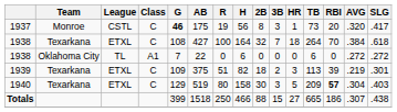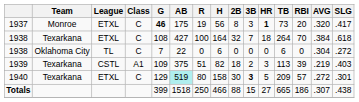1937 | League: CSTL -> ETXL
1937 | HR: normal -> bold
1938 / Oklahoma City | Class: A1 -> C
1938 / Oklahoma City | AVG: .272 -> .304
1939 | League: ETXL -> CSTL
1939 | Class: C -> A1
1939 | SLG: .301 -> .403
1940 | AB: no background -> paleturquoise background
1940 | 3B: normal -> bold
1940 | RBI: bold -> normal
1940 | AVG: .304 -> .272
1940 | SLG: .403 -> .301
